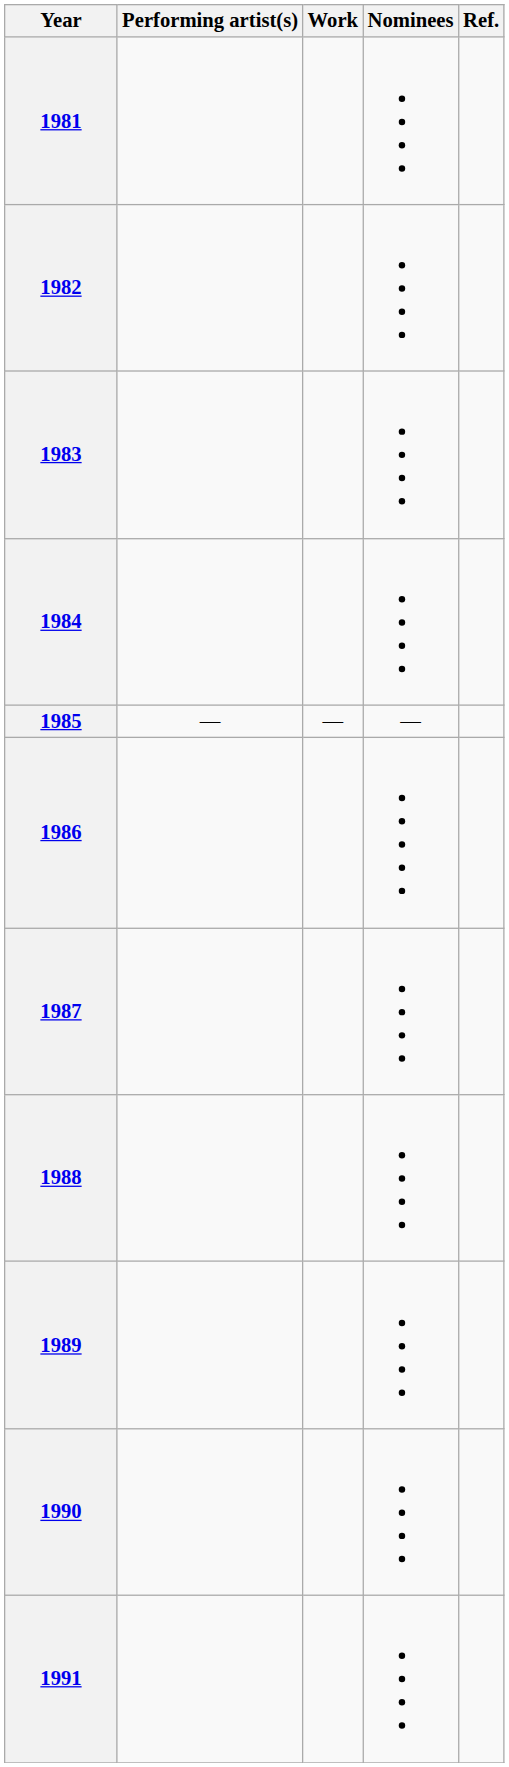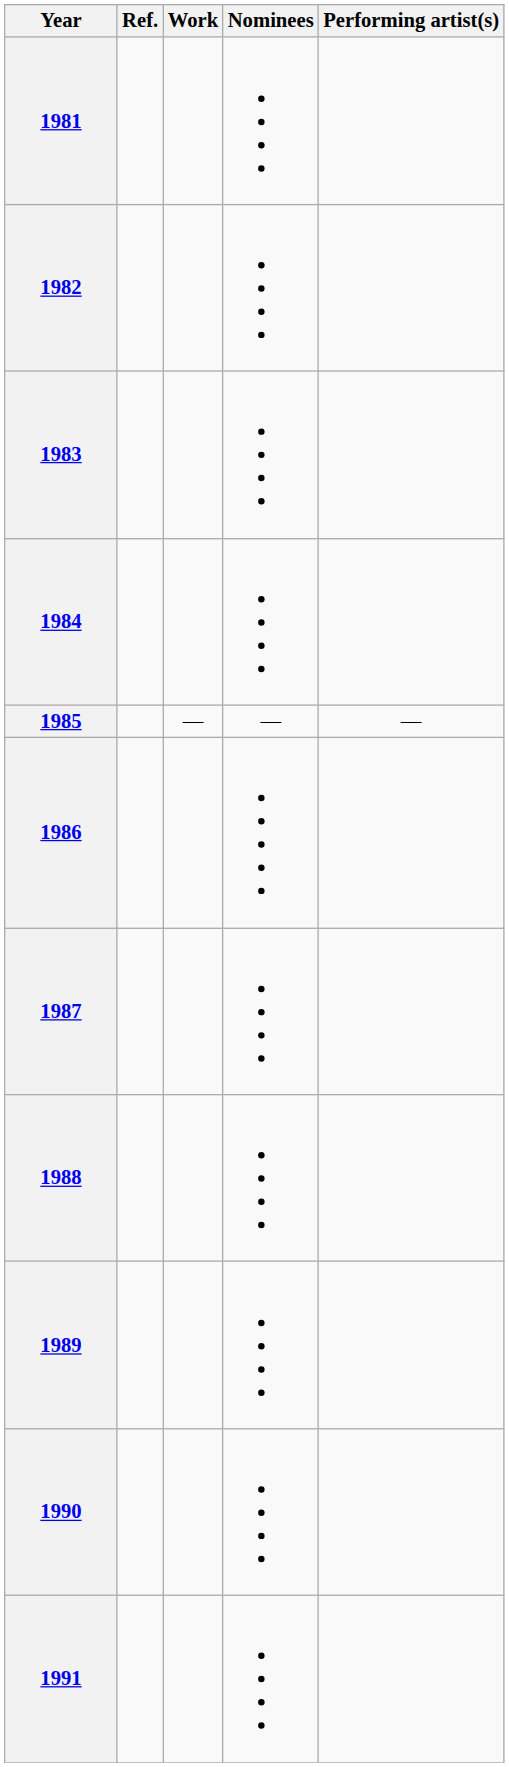columns swapped: Performing artist(s) <-> Ref.
